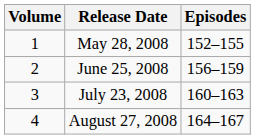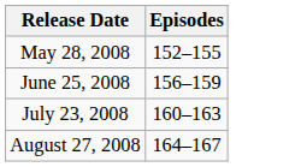- column: Volume | 1 | 2 | 3 | 4
